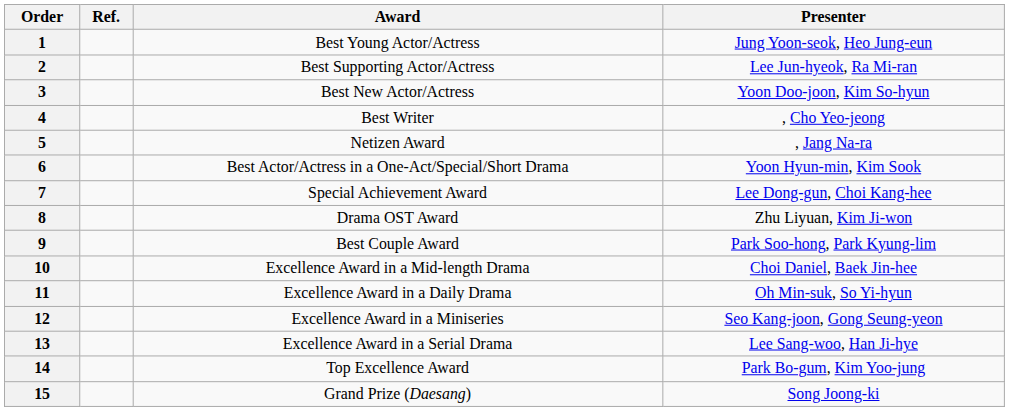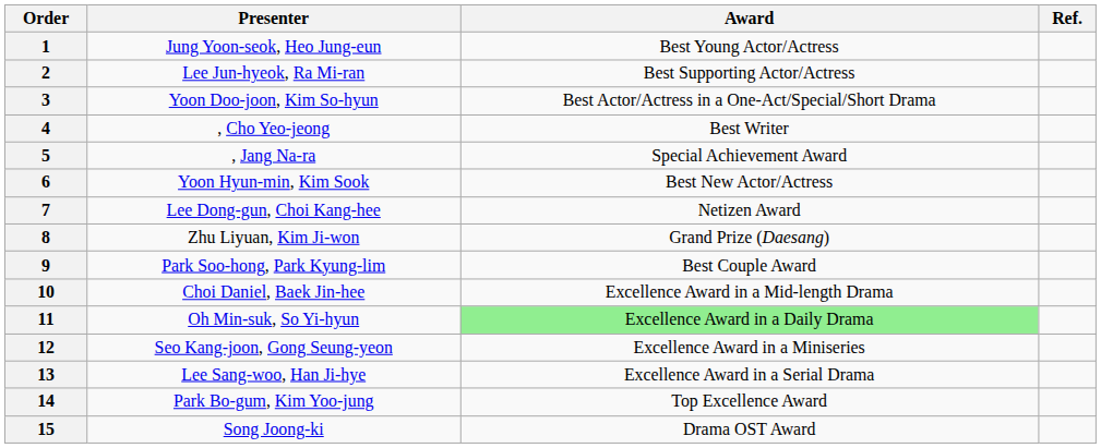columns swapped: Presenter <-> Ref.
3 | Award: Best New Actor/Actress -> Best Actor/Actress in a One-Act/Special/Short Drama
5 | Award: Netizen Award -> Special Achievement Award
6 | Award: Best Actor/Actress in a One-Act/Special/Short Drama -> Best New Actor/Actress
7 | Award: Special Achievement Award -> Netizen Award
8 | Award: Drama OST Award -> Grand Prize (Daesang)
11 | Award: no background -> lightgreen background
15 | Award: Grand Prize (Daesang) -> Drama OST Award
